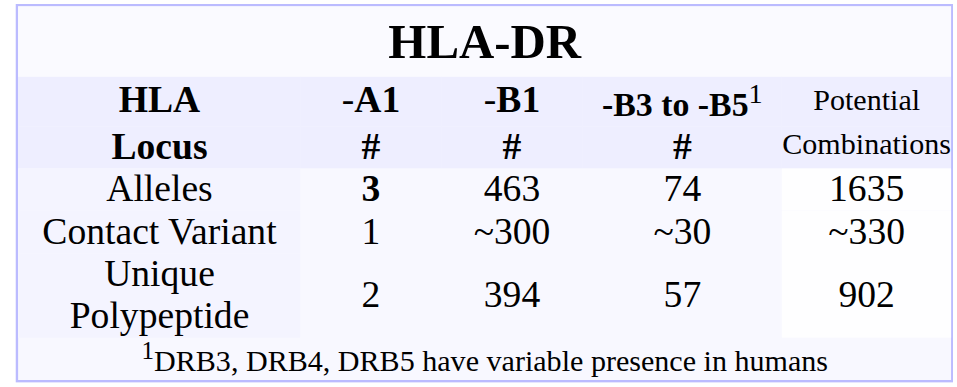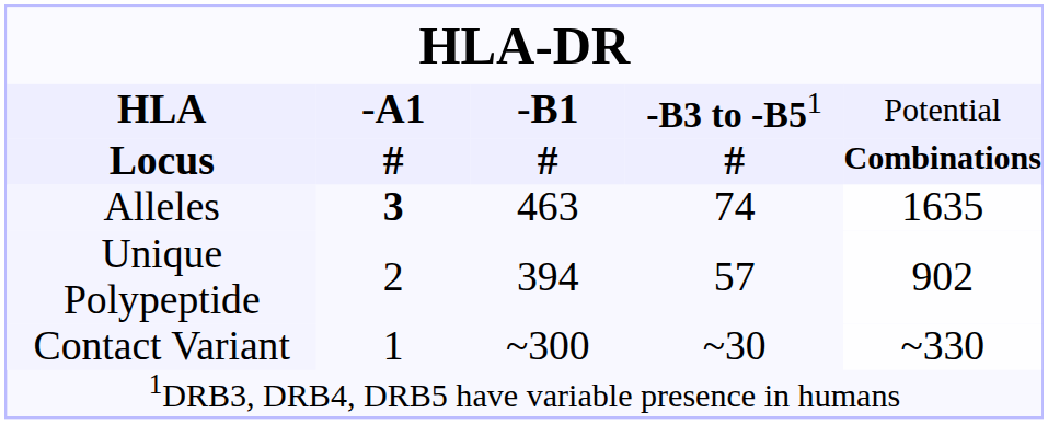Locus | column 5: normal -> bold
rows swapped: Unique Polypeptide <-> Contact Variant
